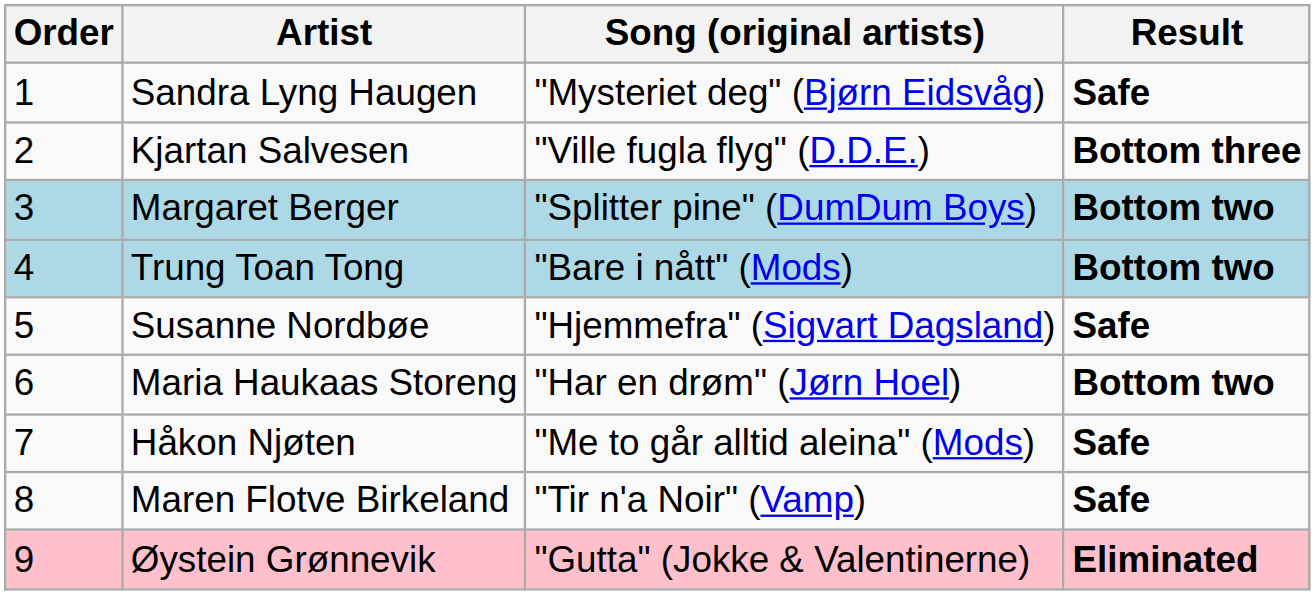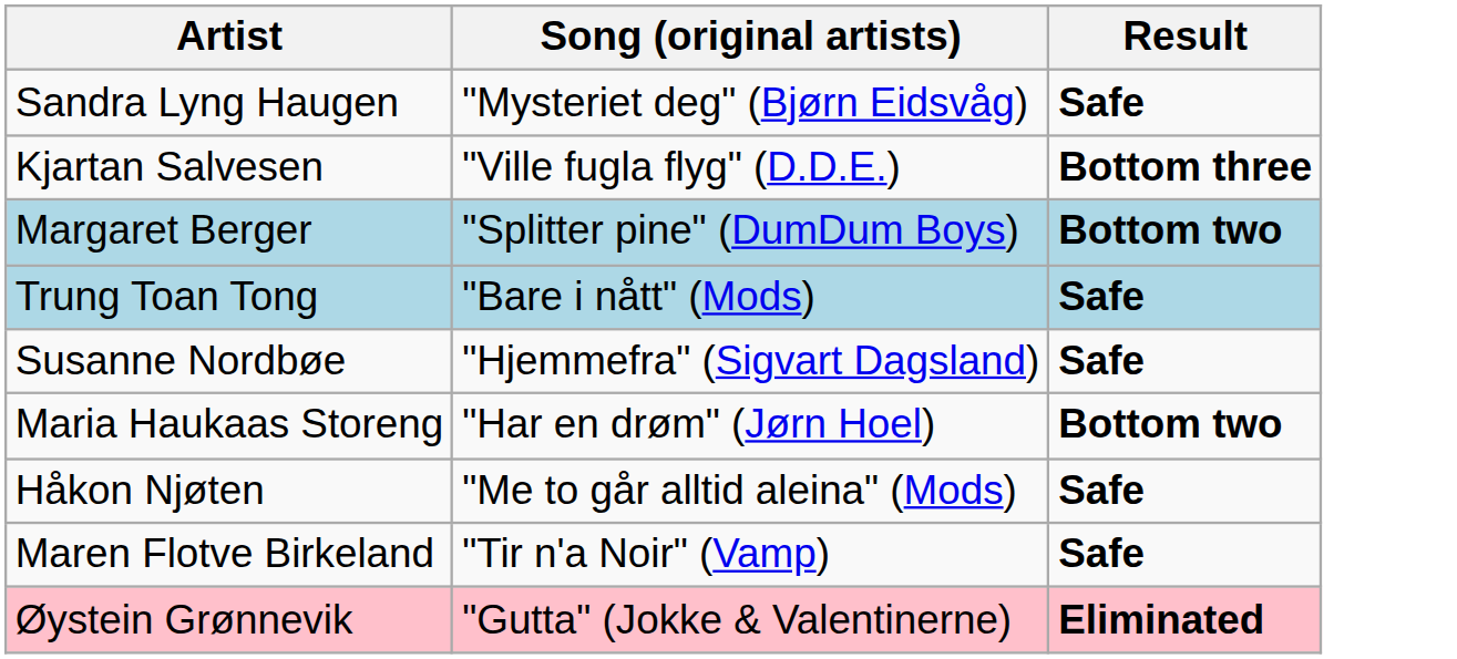- column: Order | 1 | 2 | 3 | 4 | 5 | 6 | 7 | 8 | 9
Trung Toan Tong | Result: Bottom two -> Safe
